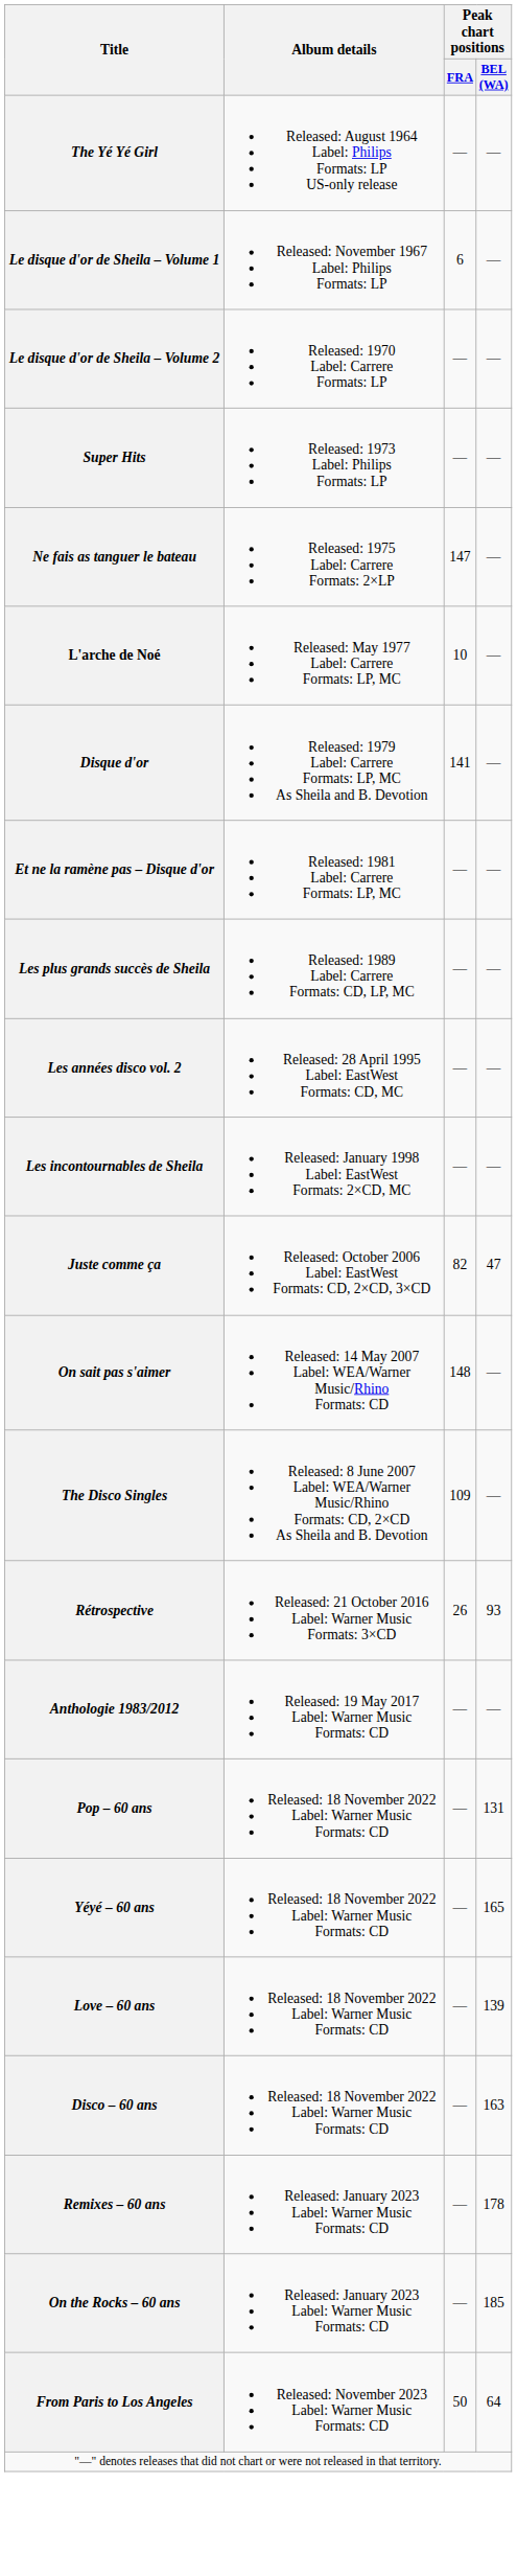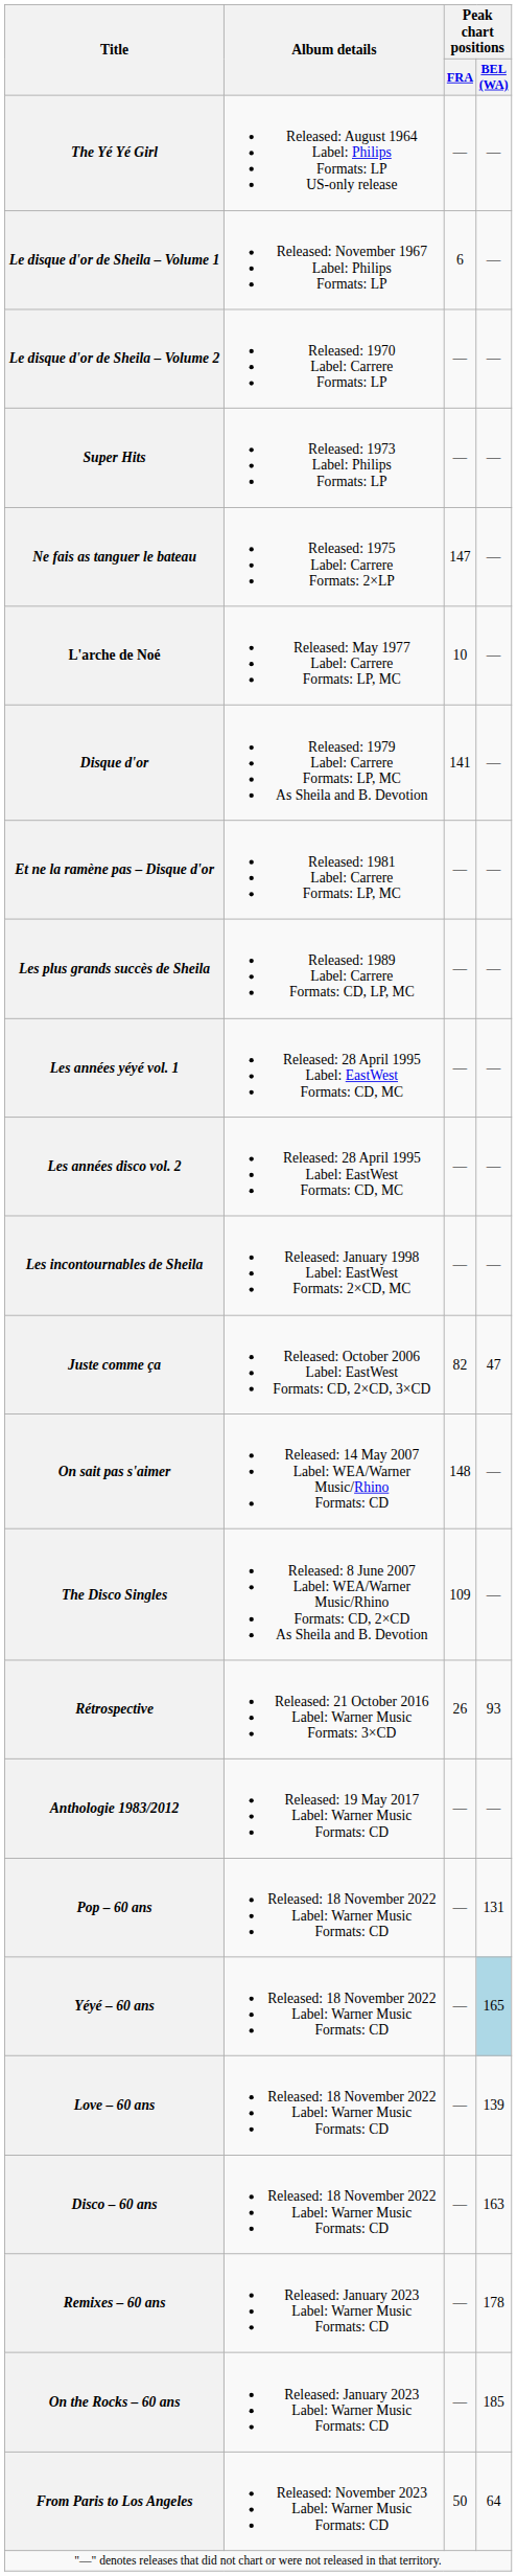+ row: Les années yéyé vol. 1 | Released: 28 April 1995 Label: EastWest Formats: CD, MC | — | —
Yéyé – 60 ans | Peak chart positions / BEL (WA): no background -> lightblue background
